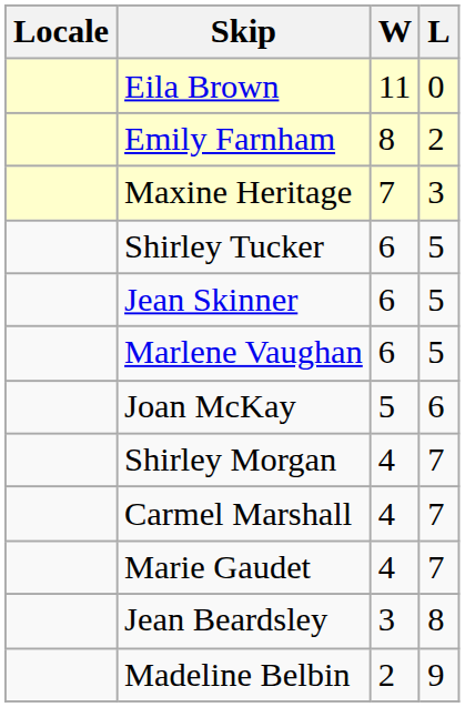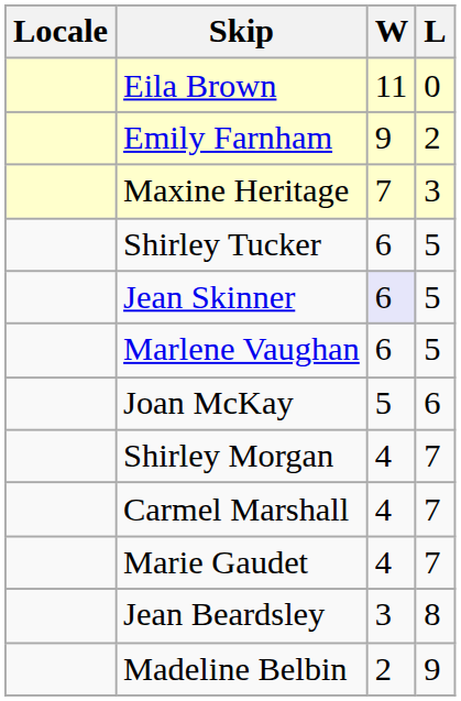Emily Farnham | W: 8 -> 9
Jean Skinner | W: no background -> lavender background
